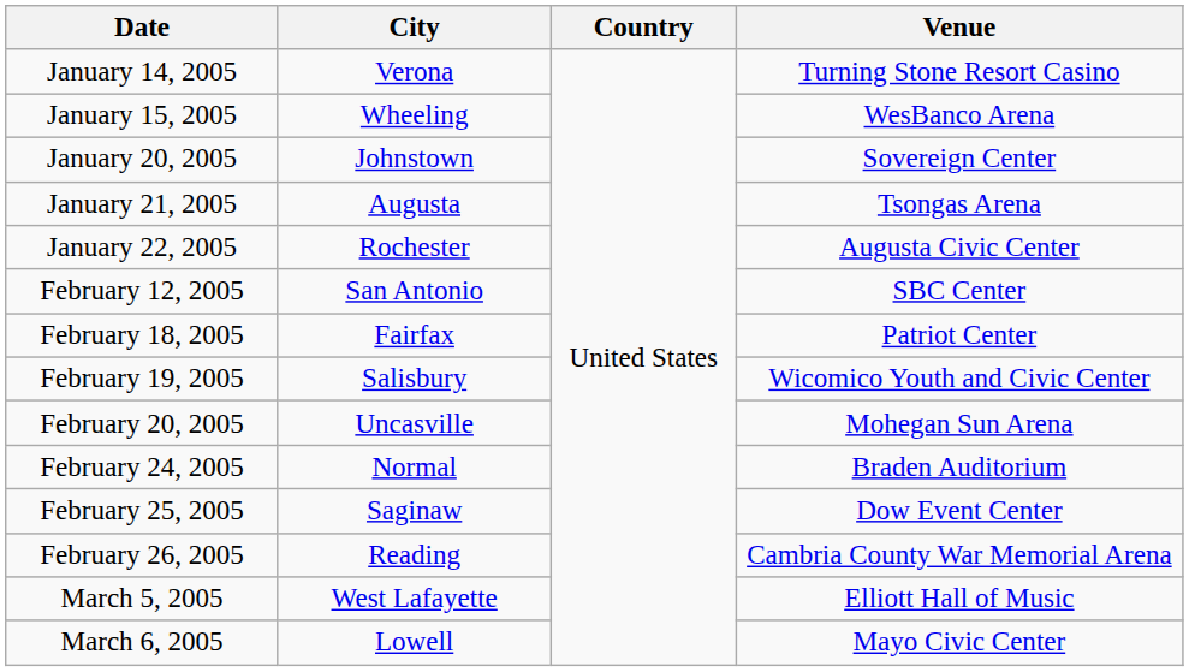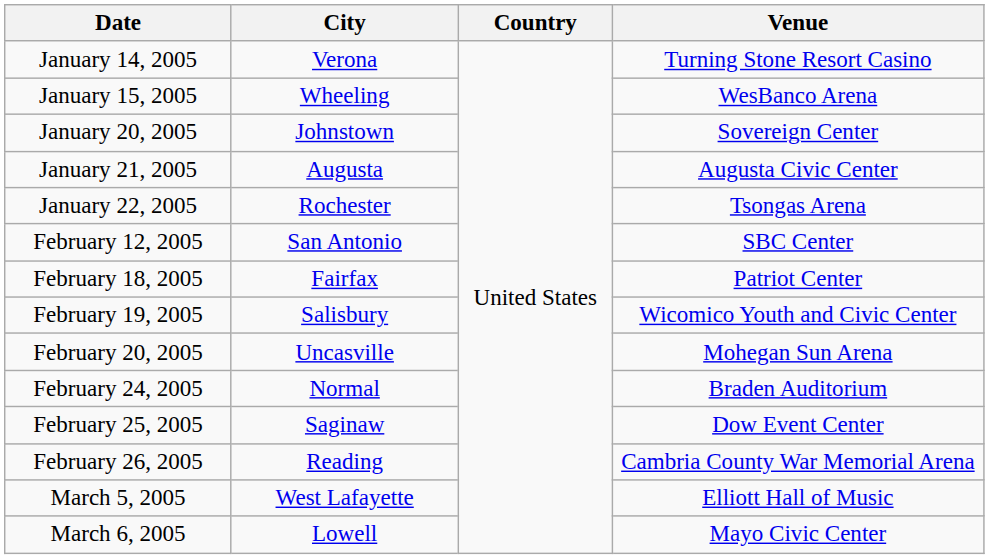January 21, 2005 | Venue: Tsongas Arena -> Augusta Civic Center
January 22, 2005 | Venue: Augusta Civic Center -> Tsongas Arena
